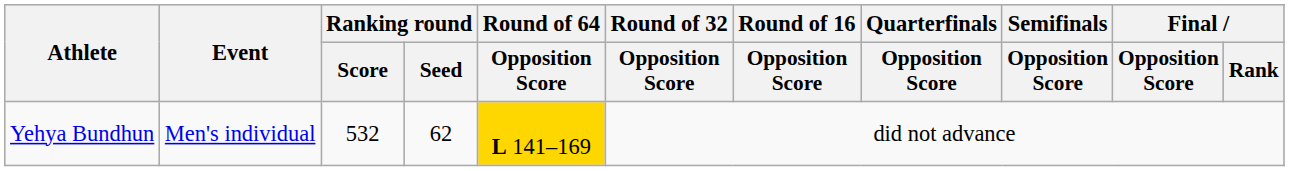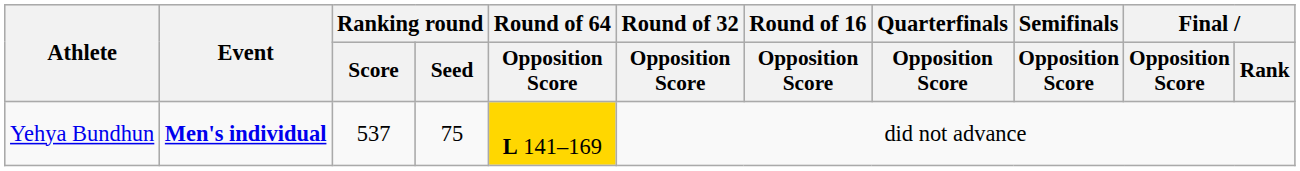Yehya Bundhun | Event: normal -> bold
Yehya Bundhun | Ranking round / Score: 532 -> 537
Yehya Bundhun | Ranking round / Seed: 62 -> 75
